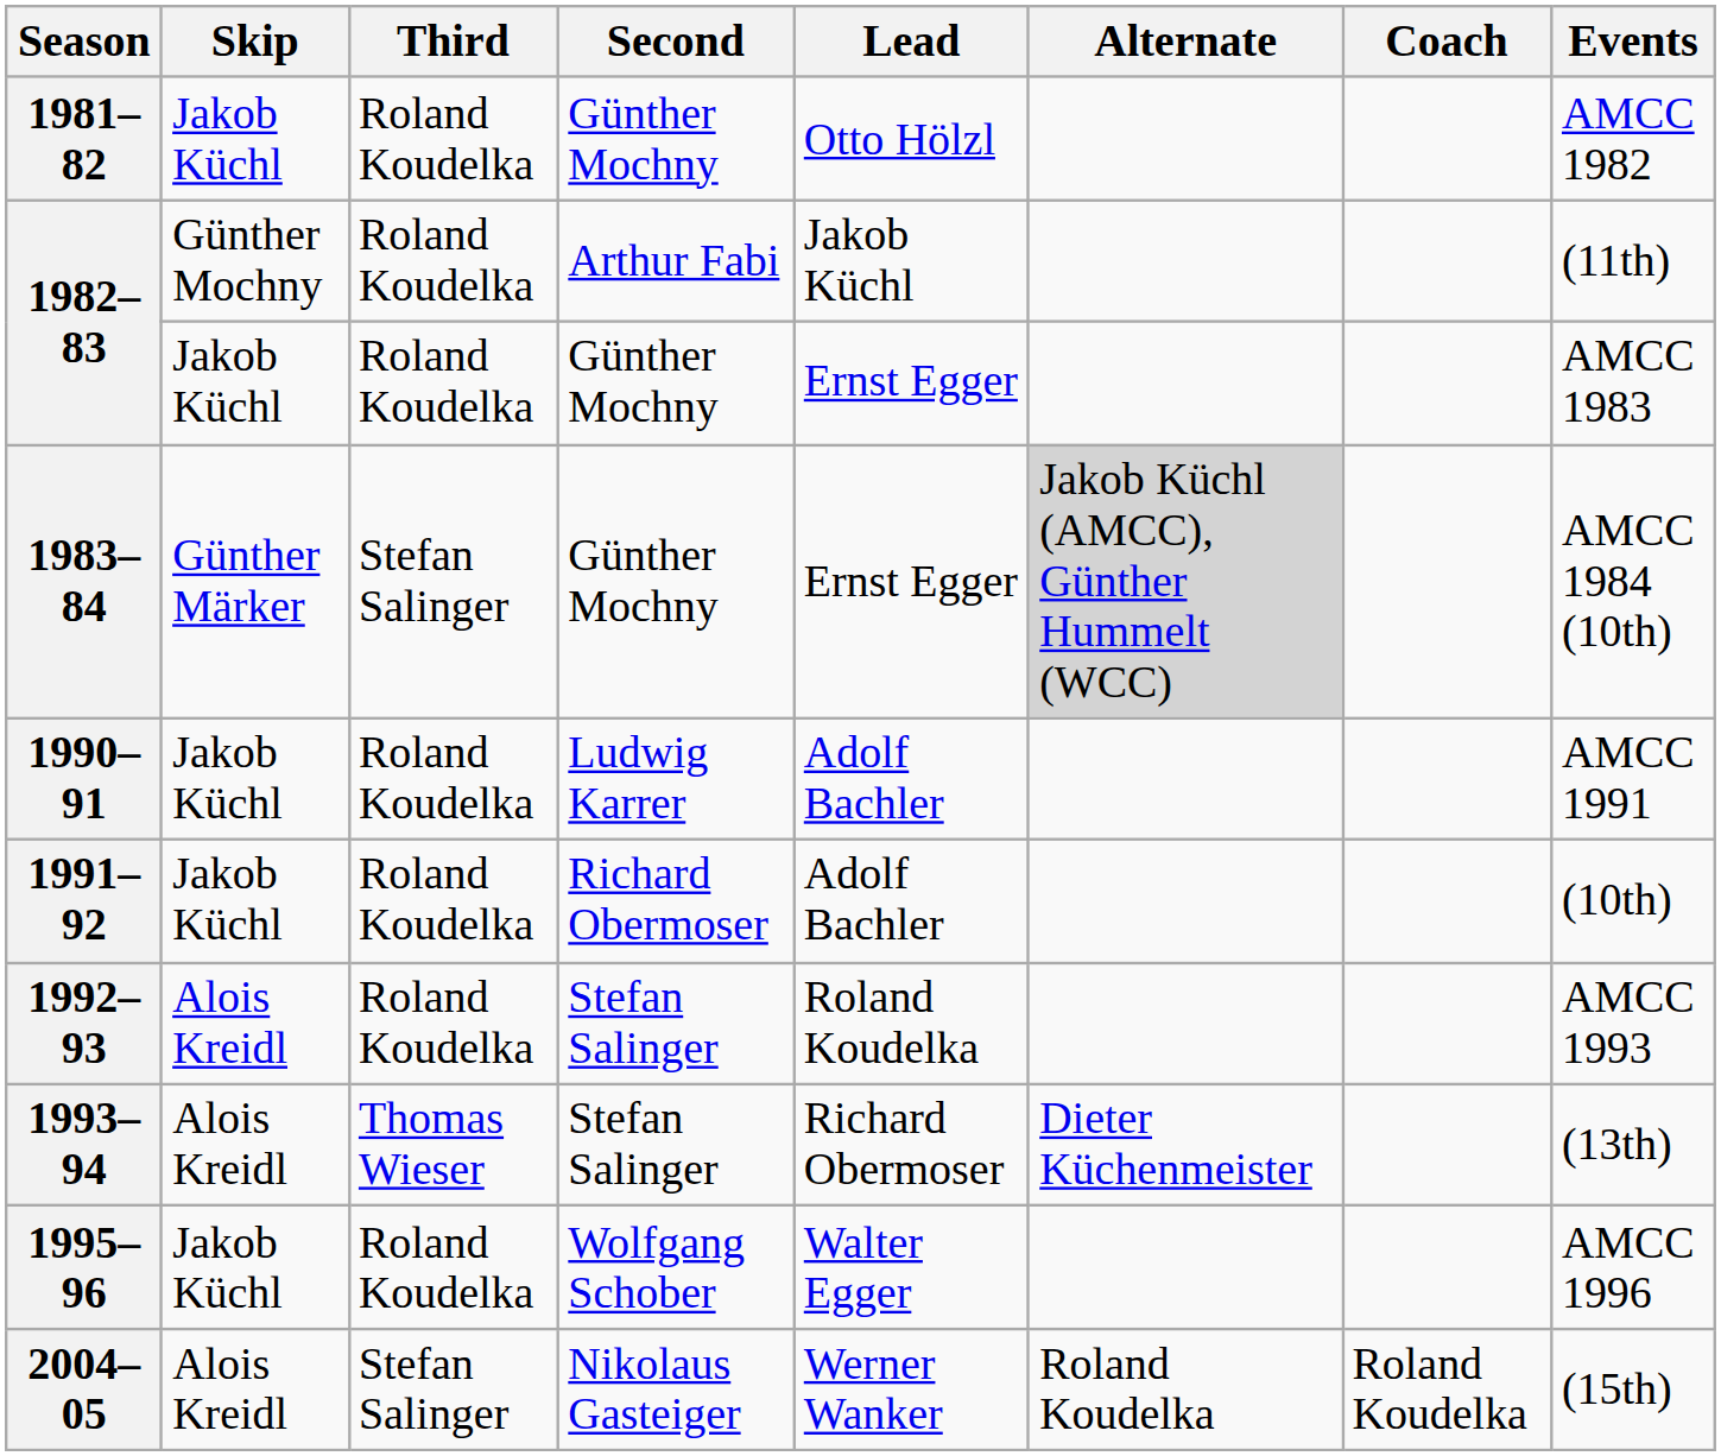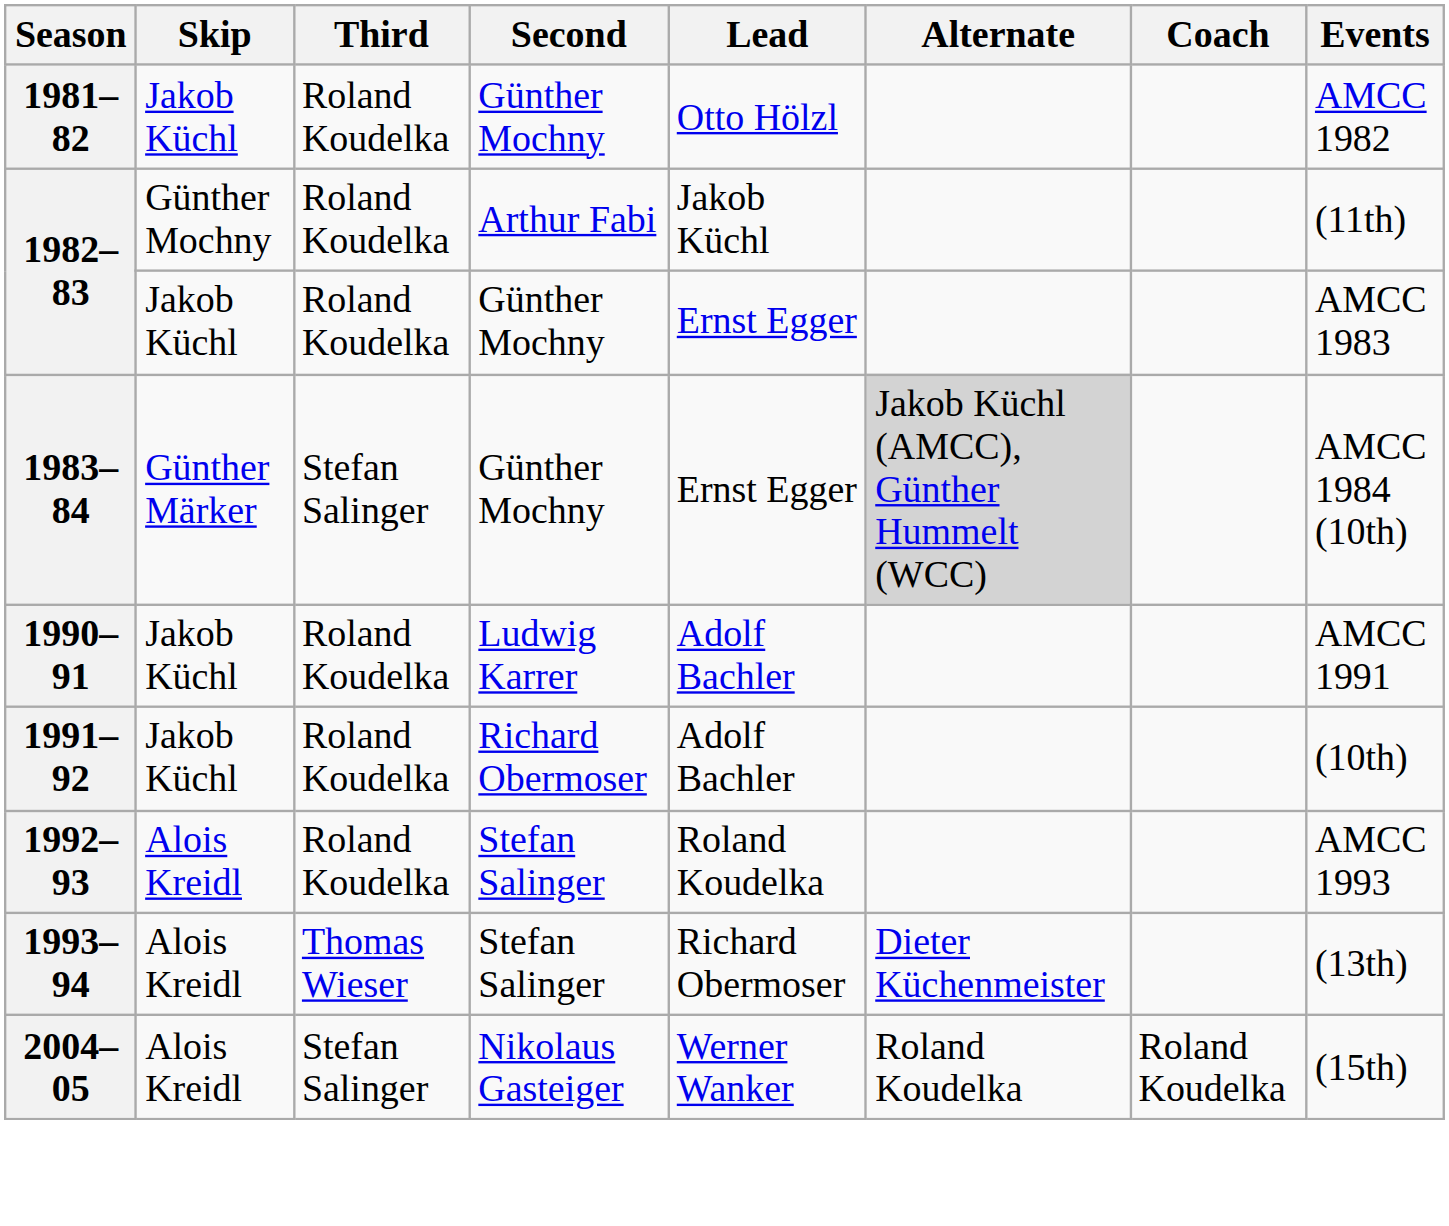- row: 1995–96 | Jakob Küchl | Roland Koudelka | Wolfgang Schober | Walter Egger | AMCC 1996
